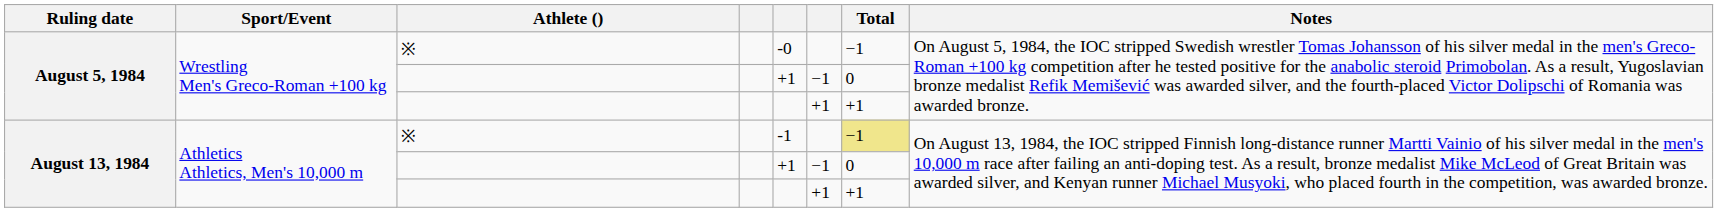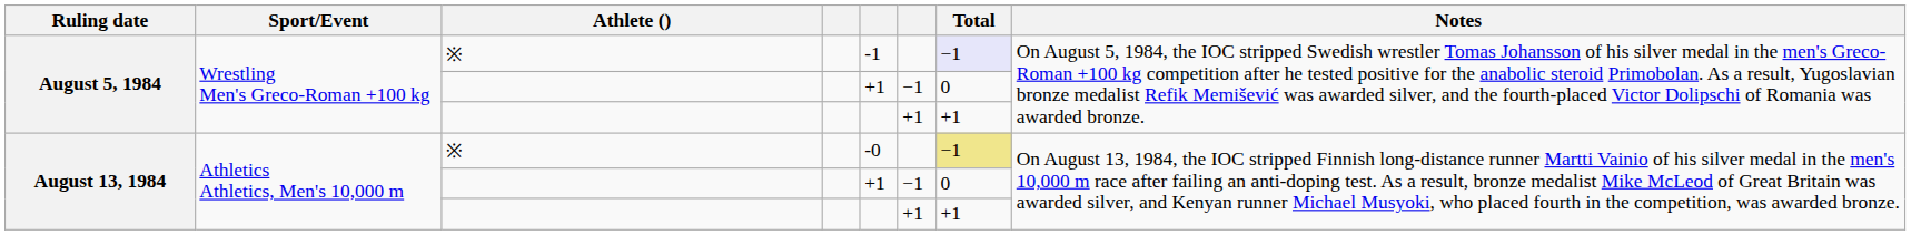August 5, 1984 / ※ | column 5: -0 -> -1
August 5, 1984 / ※ | Total: no background -> lavender background
August 13, 1984 / ※ | column 5: -1 -> -0
